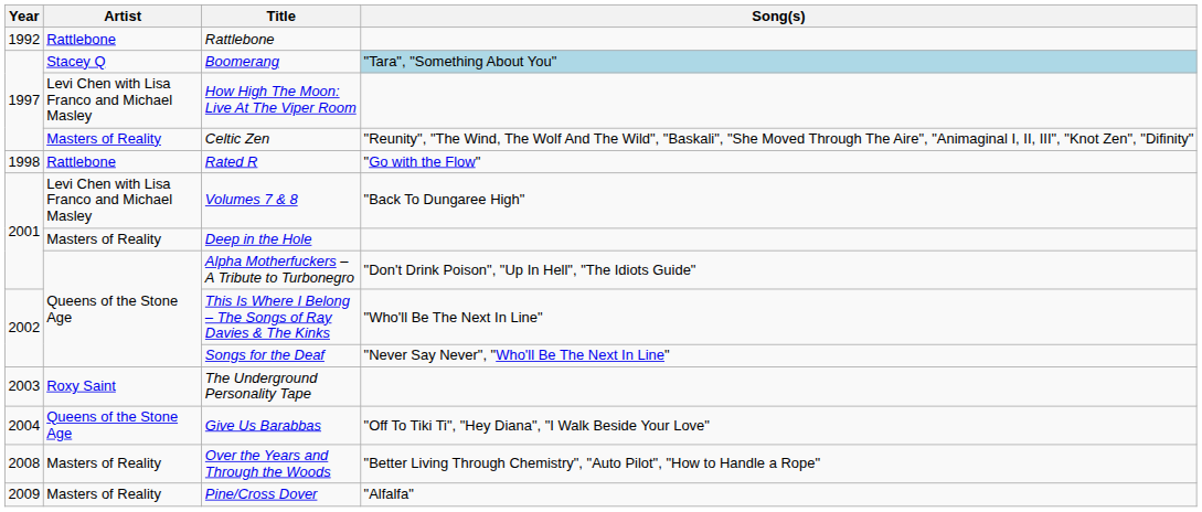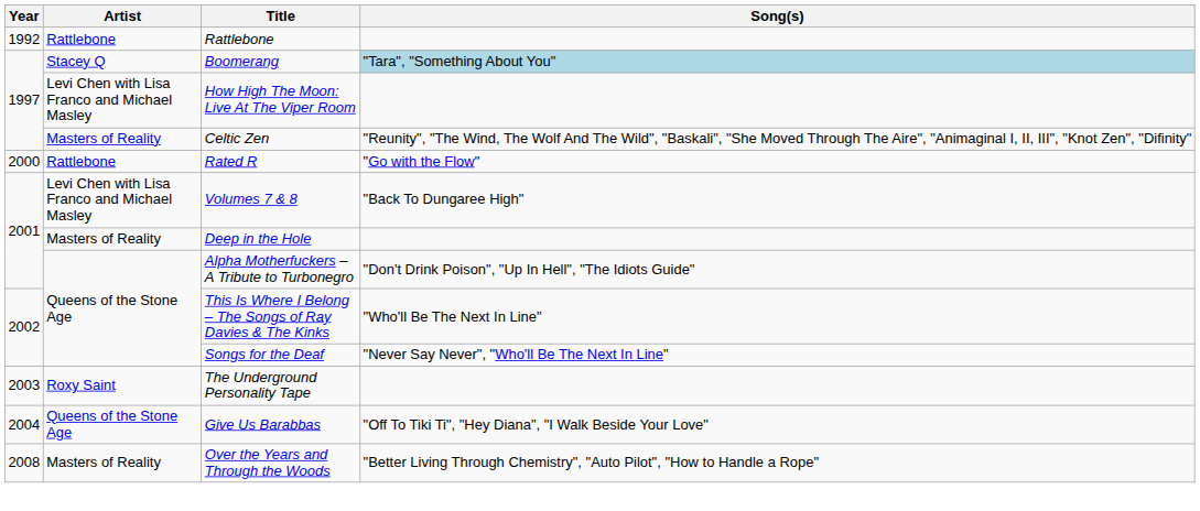Rated R | Year: 1998 -> 2000
- row: 2009 | Masters of Reality | Pine/Cross Dover | "Alfalfa"
